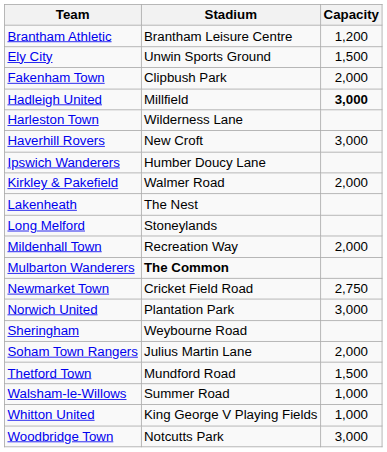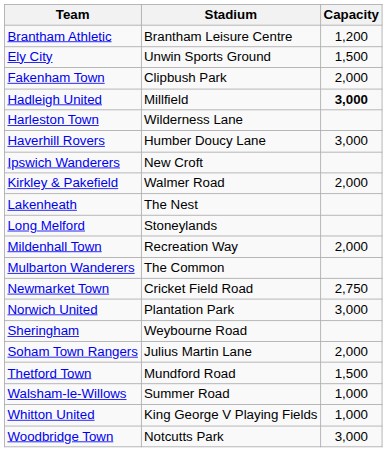Haverhill Rovers | Stadium: New Croft -> Humber Doucy Lane
Ipswich Wanderers | Stadium: Humber Doucy Lane -> New Croft
Mulbarton Wanderers | Stadium: bold -> normal
